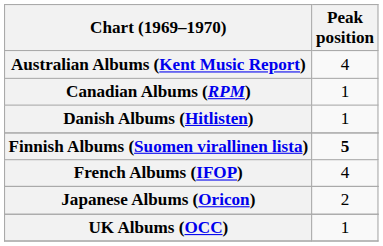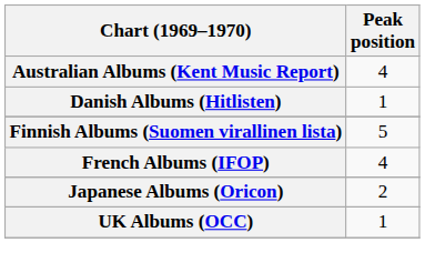- row: Canadian Albums (RPM) | 1
Finnish Albums (Suomen virallinen lista) | Peak position: bold -> normal
